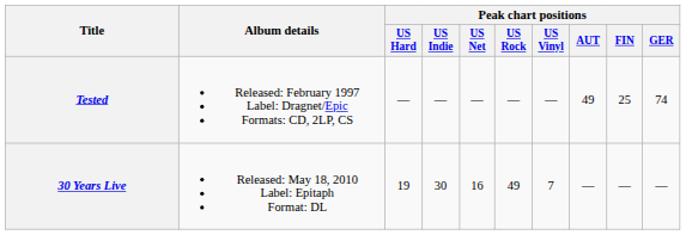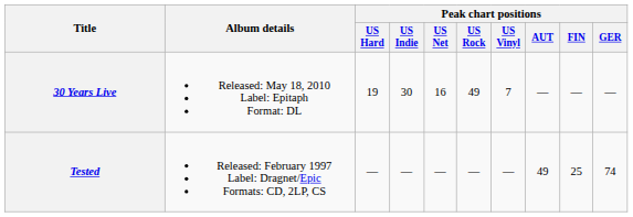rows swapped: Tested <-> 30 Years Live
